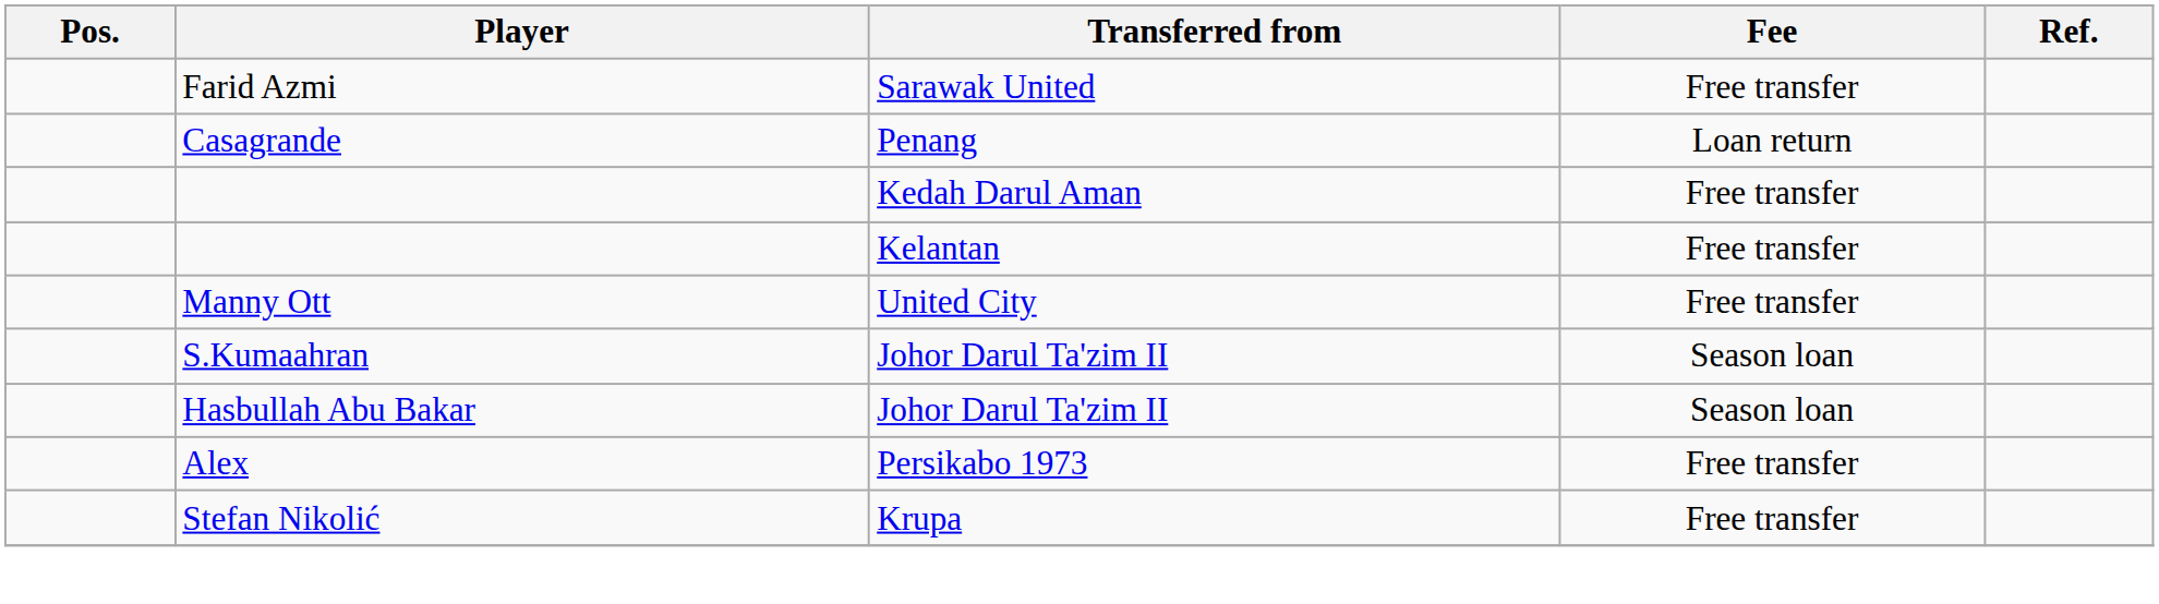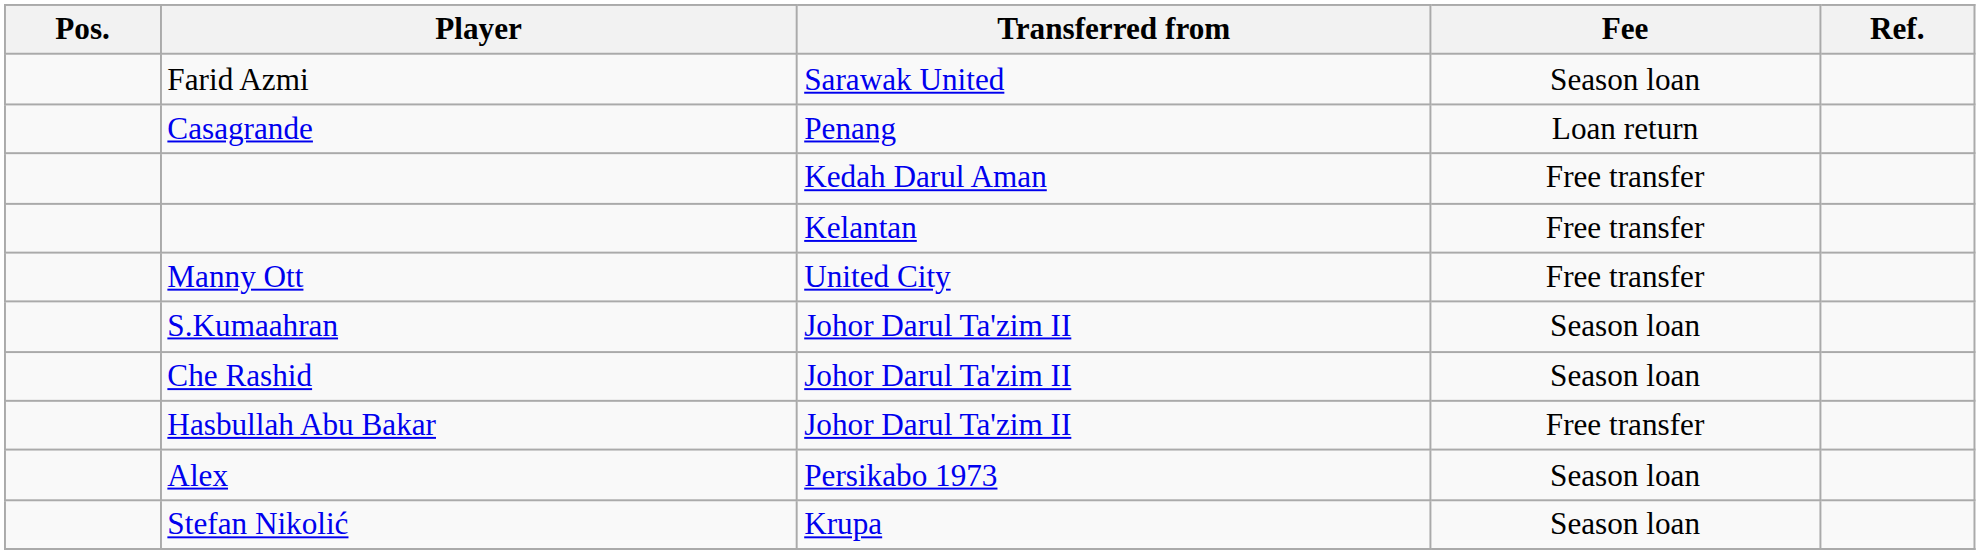Farid Azmi | Fee: Free transfer -> Season loan
+ row: Che Rashid | Johor Darul Ta'zim II | Season loan
Hasbullah Abu Bakar | Fee: Season loan -> Free transfer
Alex | Fee: Free transfer -> Season loan
Stefan Nikolić | Fee: Free transfer -> Season loan
